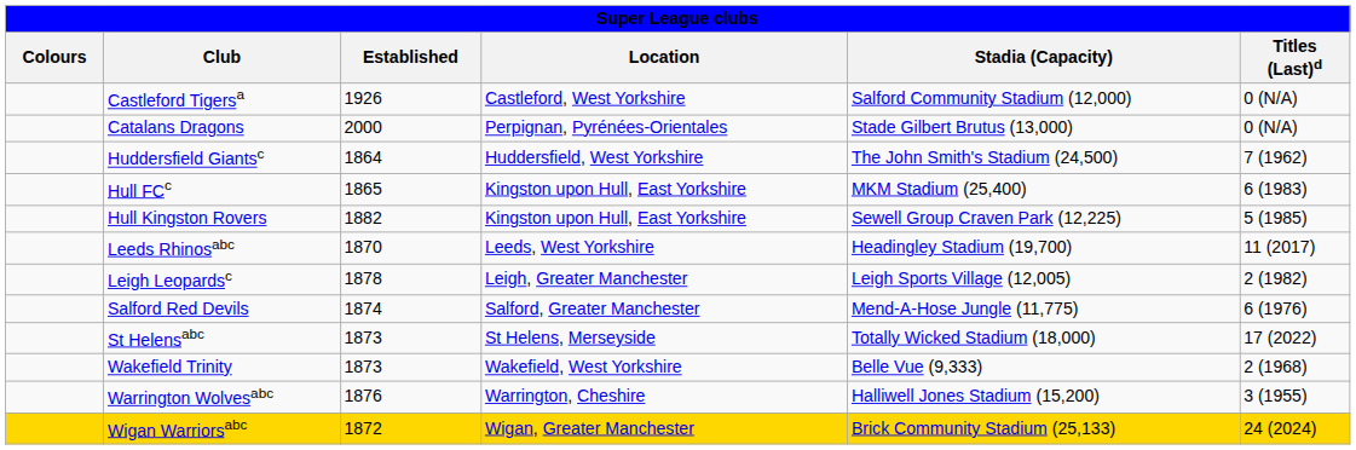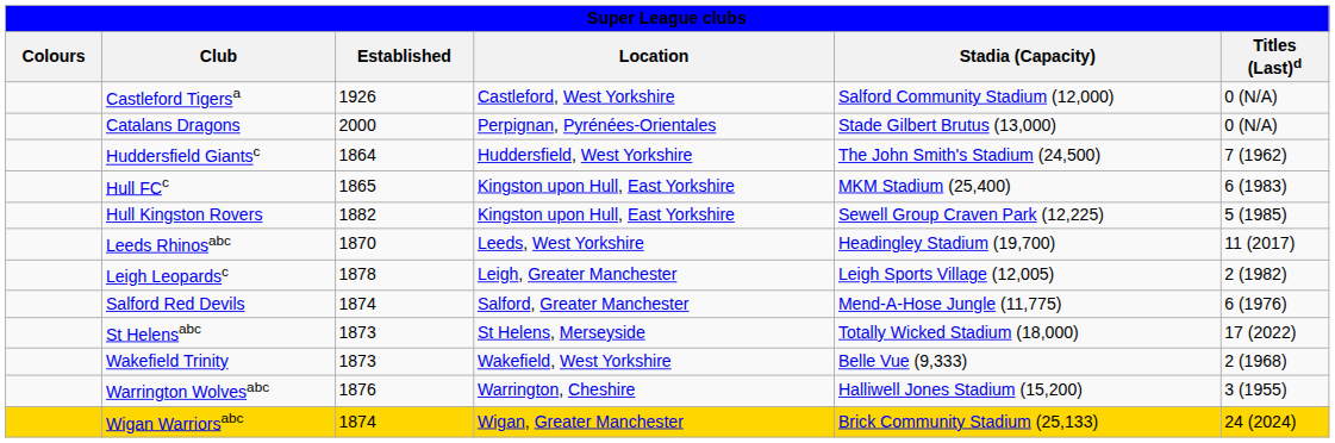Wigan Warriorsabc | Established: 1872 -> 1874
